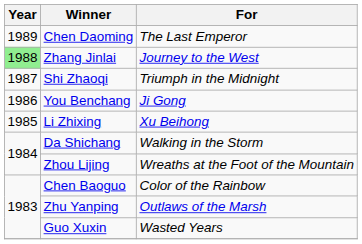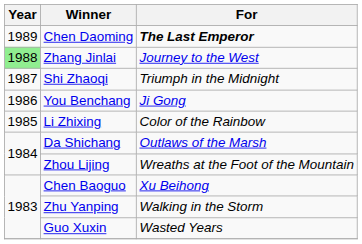Chen Daoming | For: normal -> bold
Li Zhixing | For: Xu Beihong -> Color of the Rainbow
Da Shichang | For: Walking in the Storm -> Outlaws of the Marsh
Chen Baoguo | For: Color of the Rainbow -> Xu Beihong
Zhu Yanping | For: Outlaws of the Marsh -> Walking in the Storm
